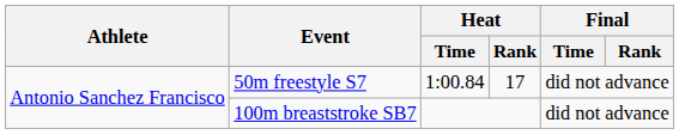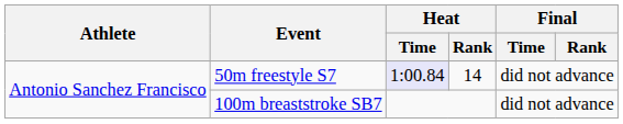50m freestyle S7 | Heat / Time: no background -> lavender background
50m freestyle S7 | Heat / Rank: 17 -> 14
